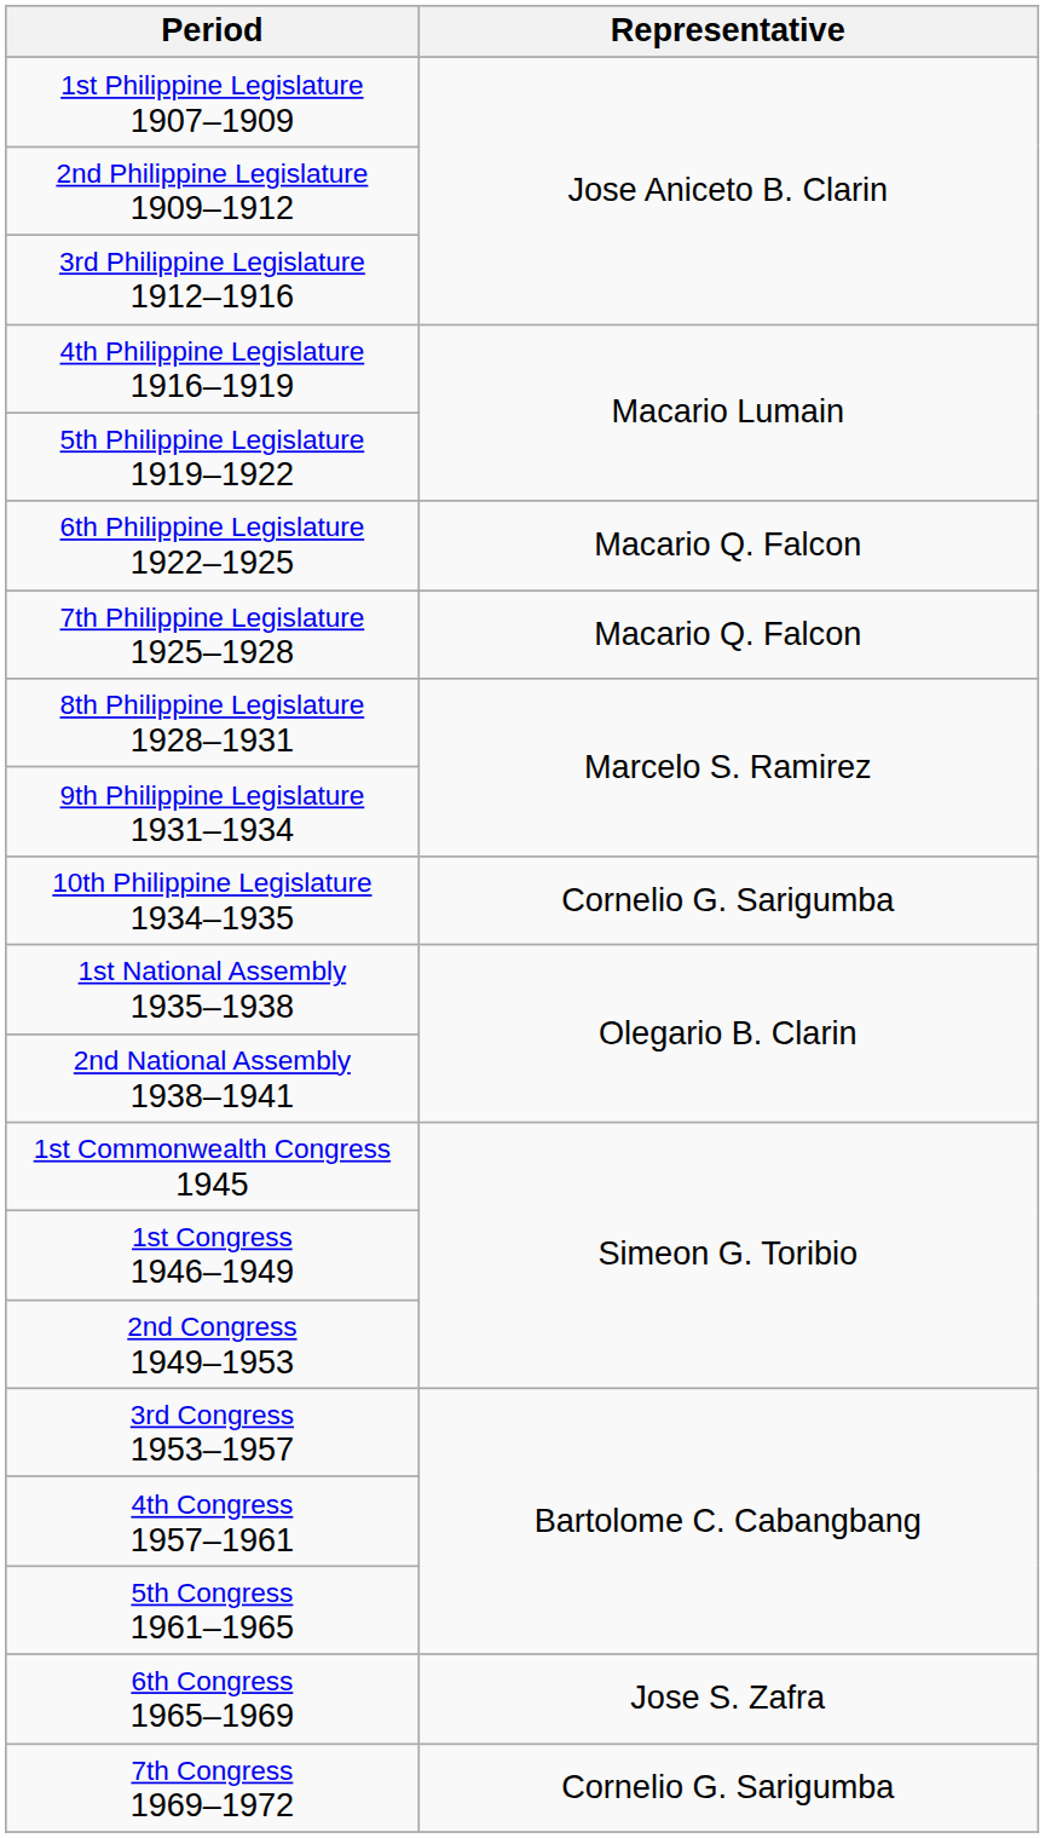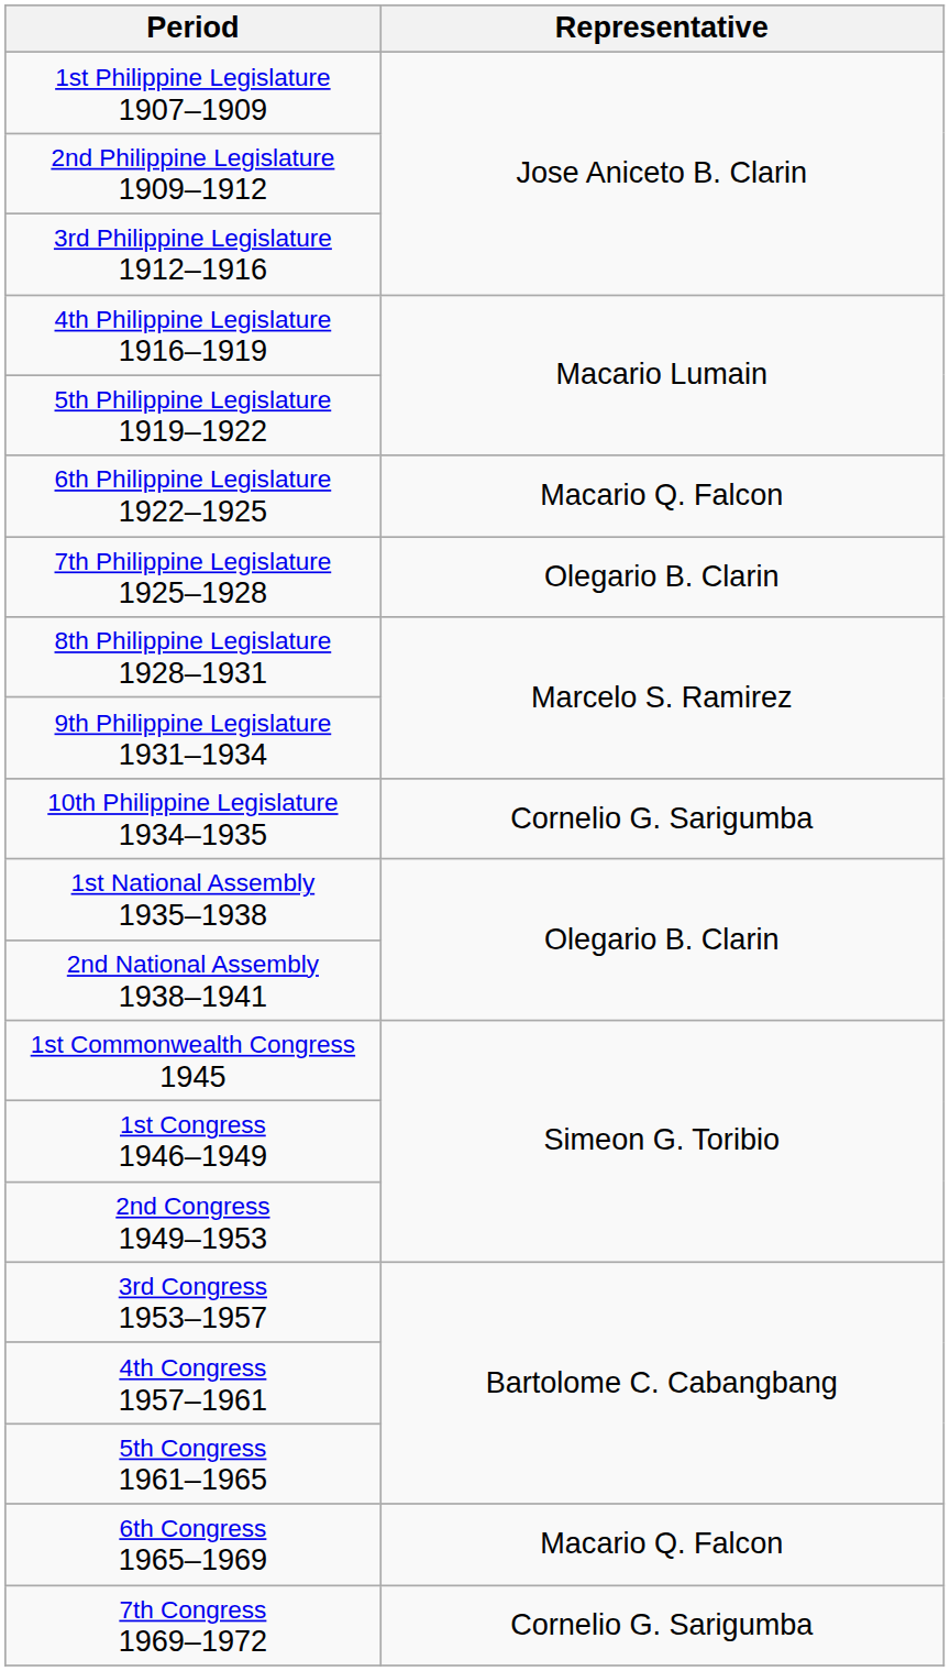7th Philippine Legislature 1925–1928 | Representative: Macario Q. Falcon -> Olegario B. Clarin
6th Congress 1965–1969 | Representative: Jose S. Zafra -> Macario Q. Falcon
